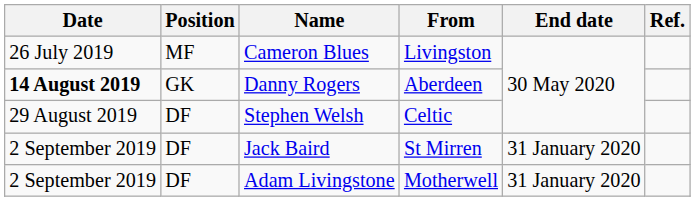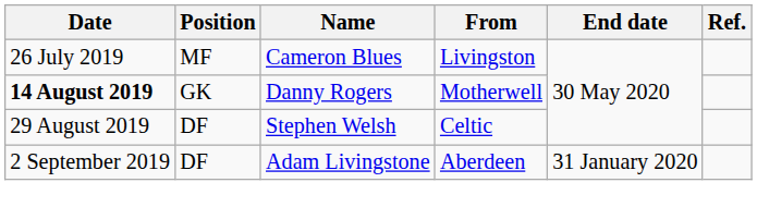Danny Rogers | From: Aberdeen -> Motherwell
- row: 2 September 2019 | DF | Jack Baird | St Mirren | 31 January 2020
Adam Livingstone | From: Motherwell -> Aberdeen
